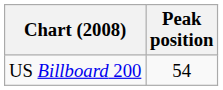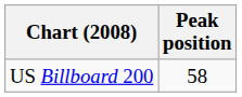US Billboard 200 | Peak position: 54 -> 58
